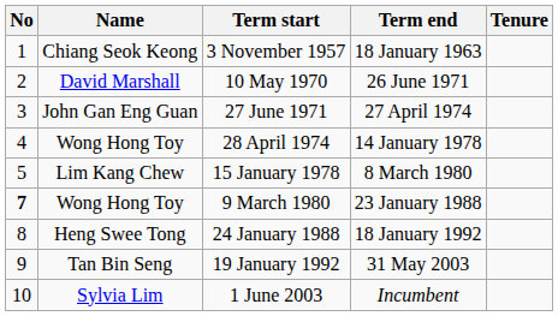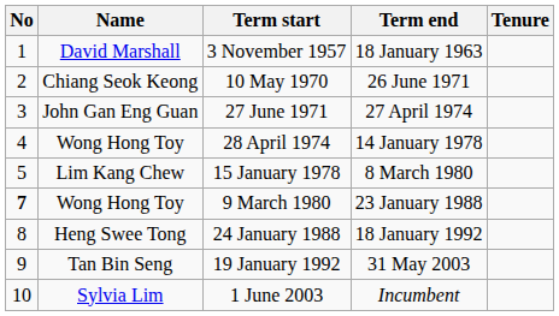3 November 1957 | Name: Chiang Seok Keong -> David Marshall
10 May 1970 | Name: David Marshall -> Chiang Seok Keong
